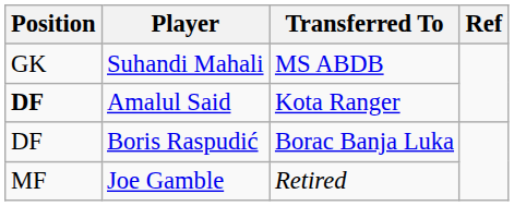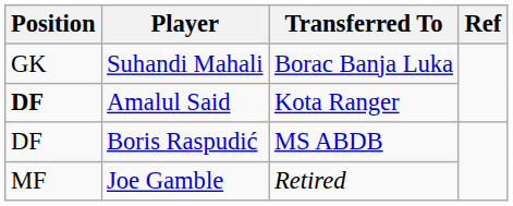Suhandi Mahali | Transferred To: MS ABDB -> Borac Banja Luka
Boris Raspudić | Transferred To: Borac Banja Luka -> MS ABDB
